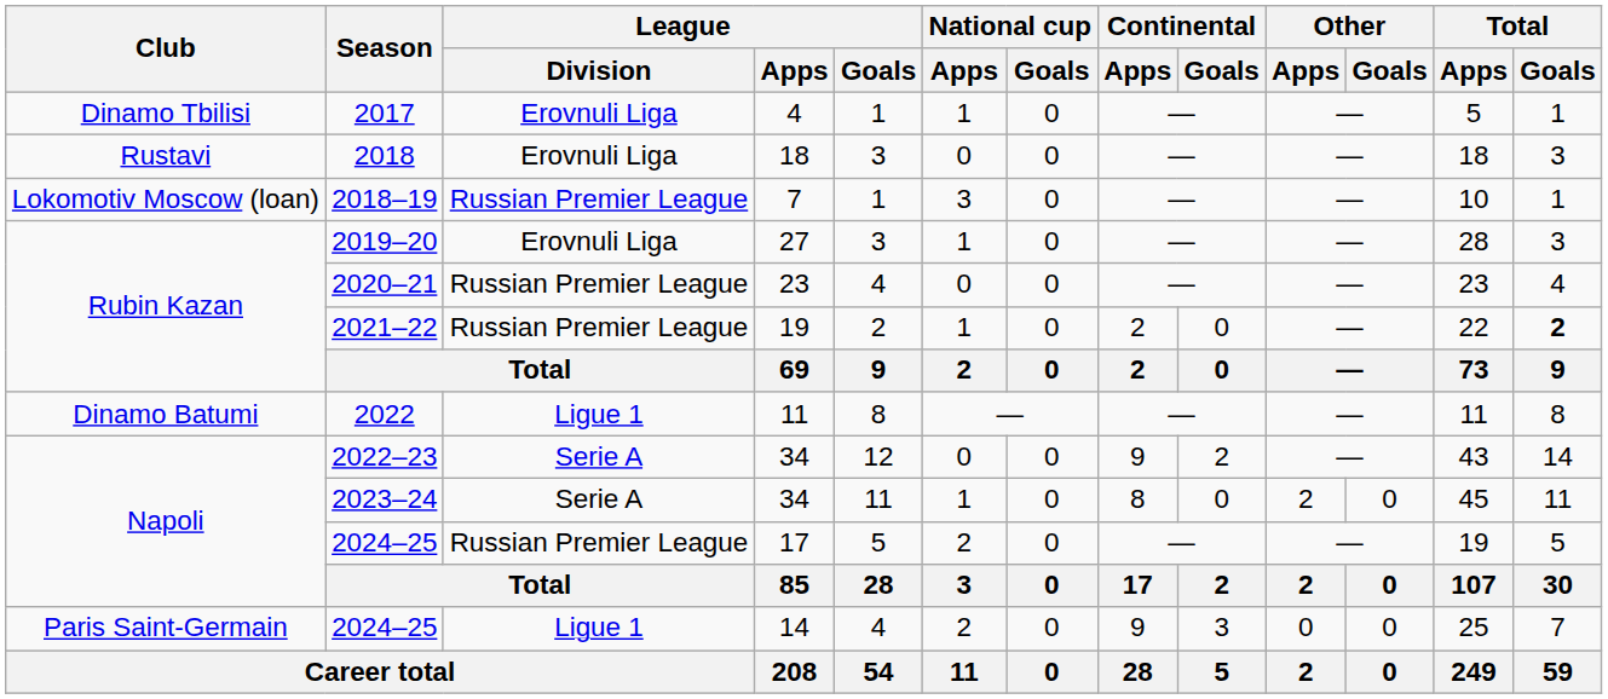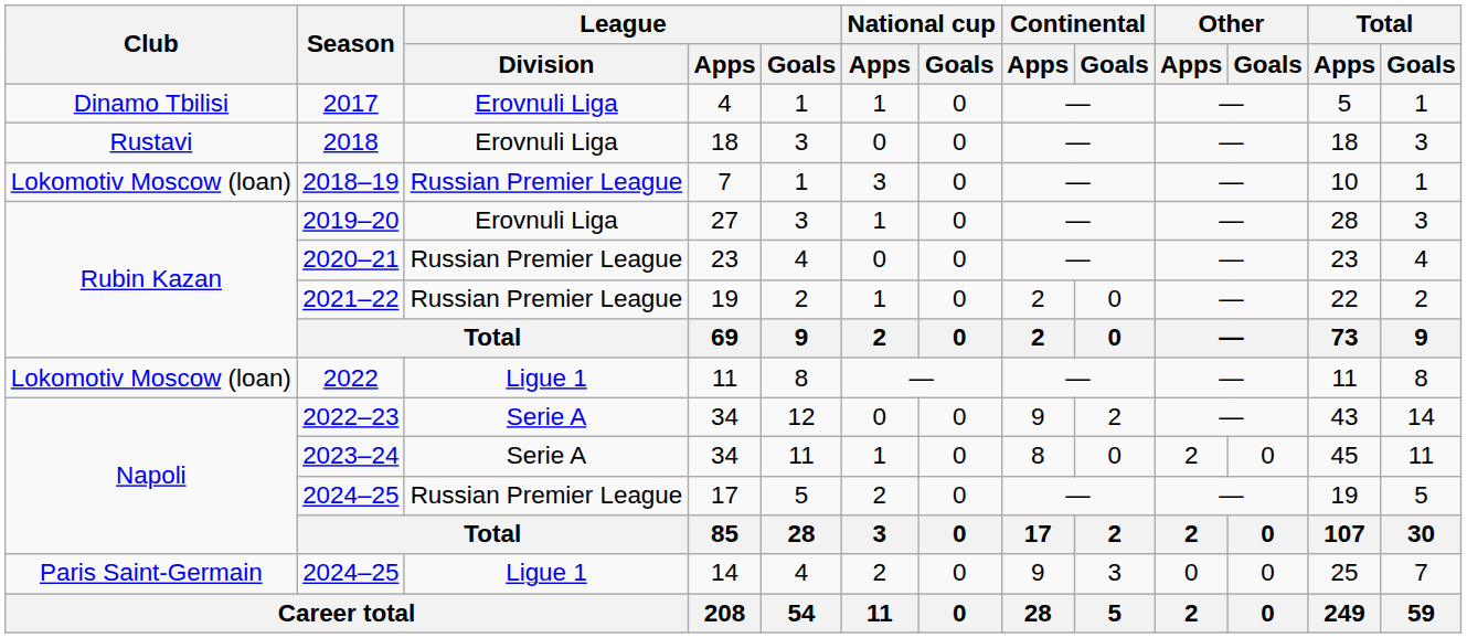2021–22 | Total / Goals: bold -> normal
2022 | Club: Dinamo Batumi -> Lokomotiv Moscow (loan)
